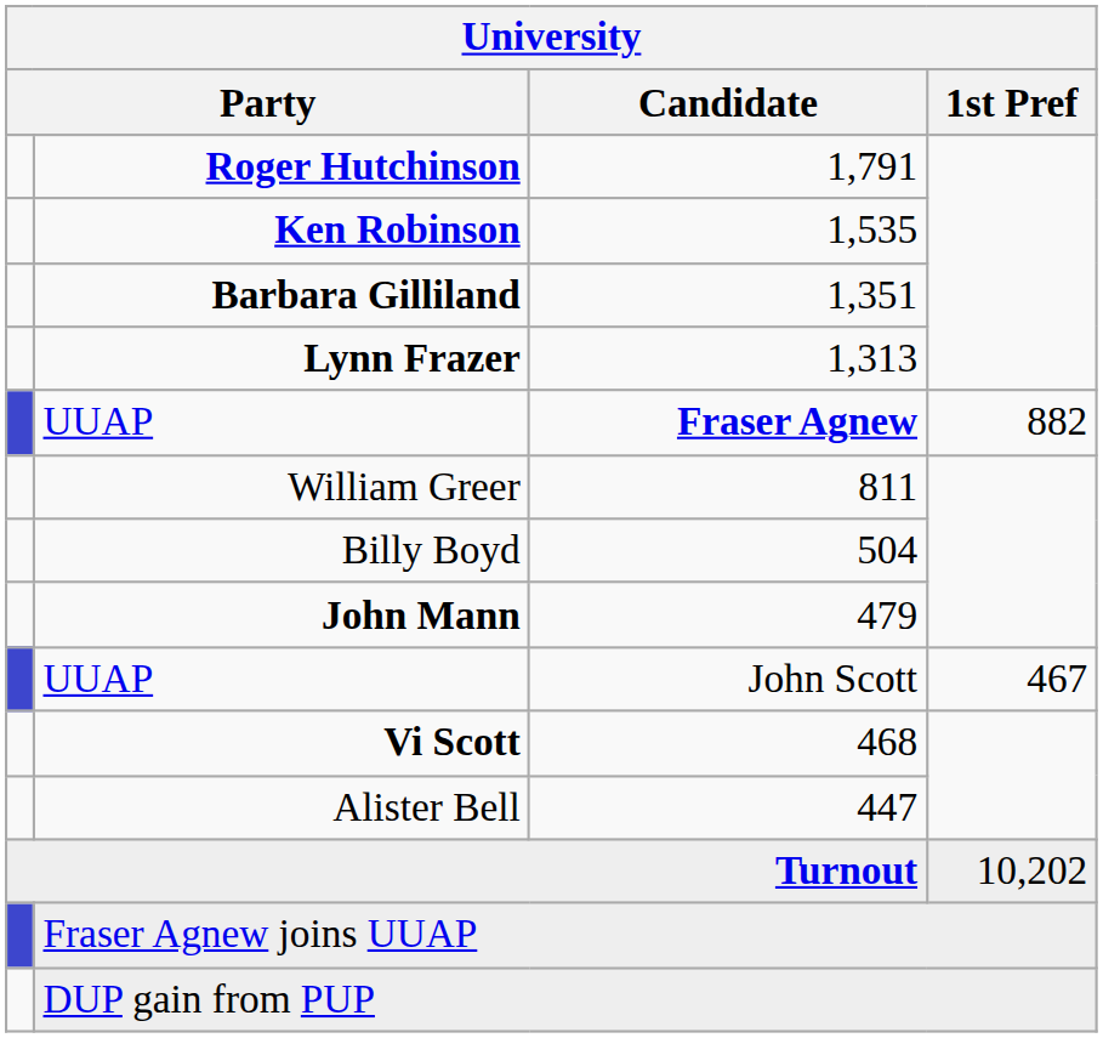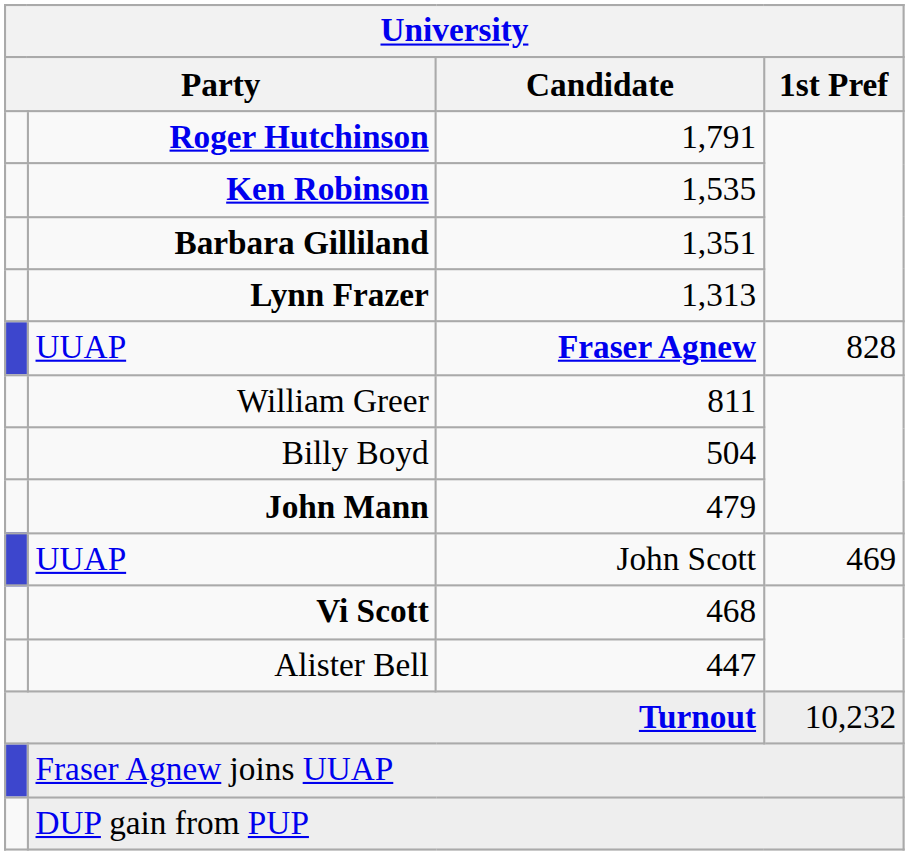UUAP / Fraser Agnew | 1st Pref: 882 -> 828
UUAP / John Scott | 1st Pref: 467 -> 469
Turnout | 1st Pref: 10,202 -> 10,232
